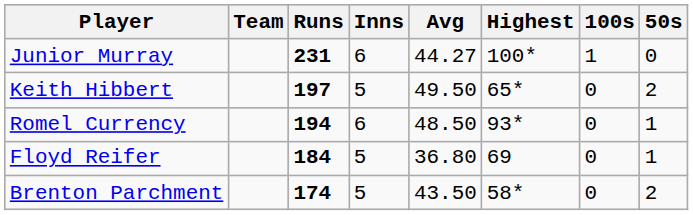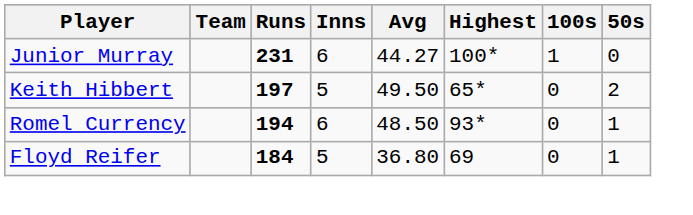- row: Brenton Parchment | 174 | 5 | 43.50 | 58* | 0 | 2
